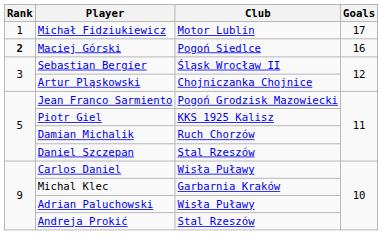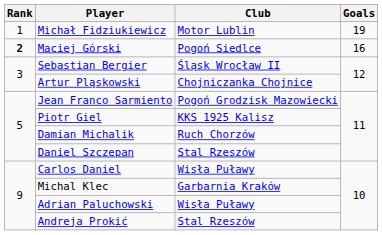Michał Fidziukiewicz | Goals: 17 -> 19
